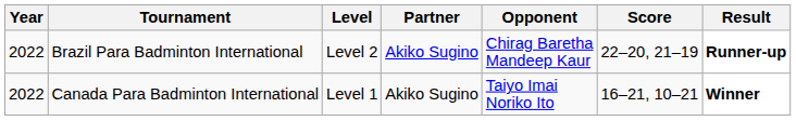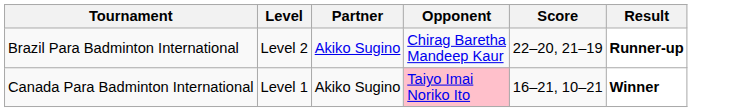- column: Year | 2022 | 2022
Canada Para Badminton International | Opponent: no background -> pink background
